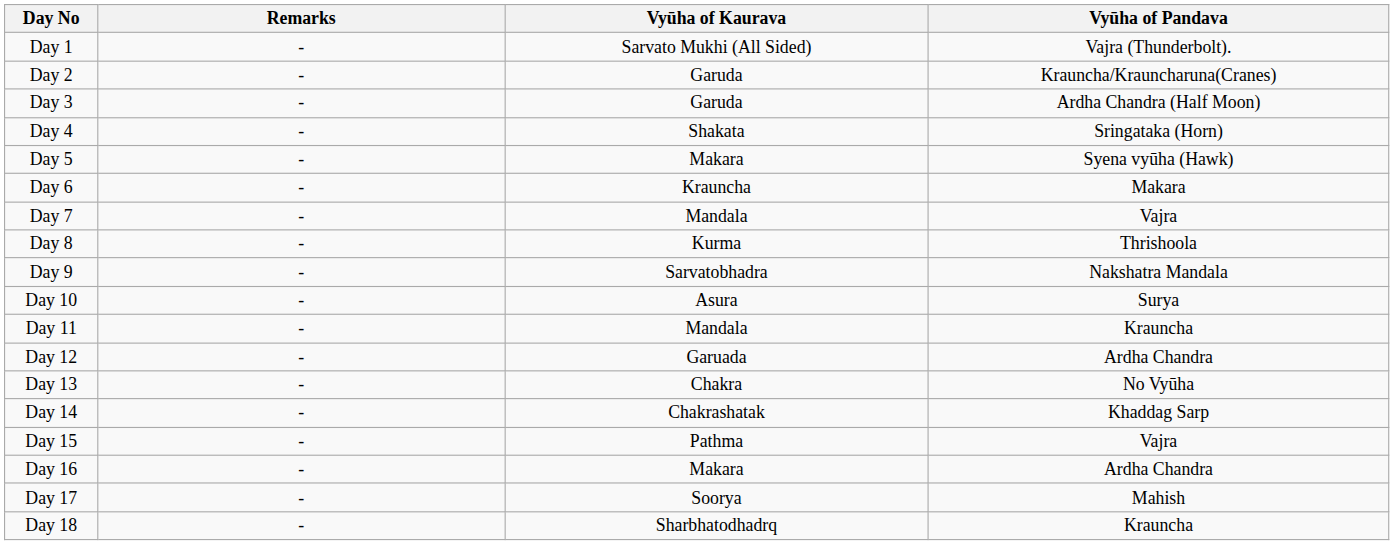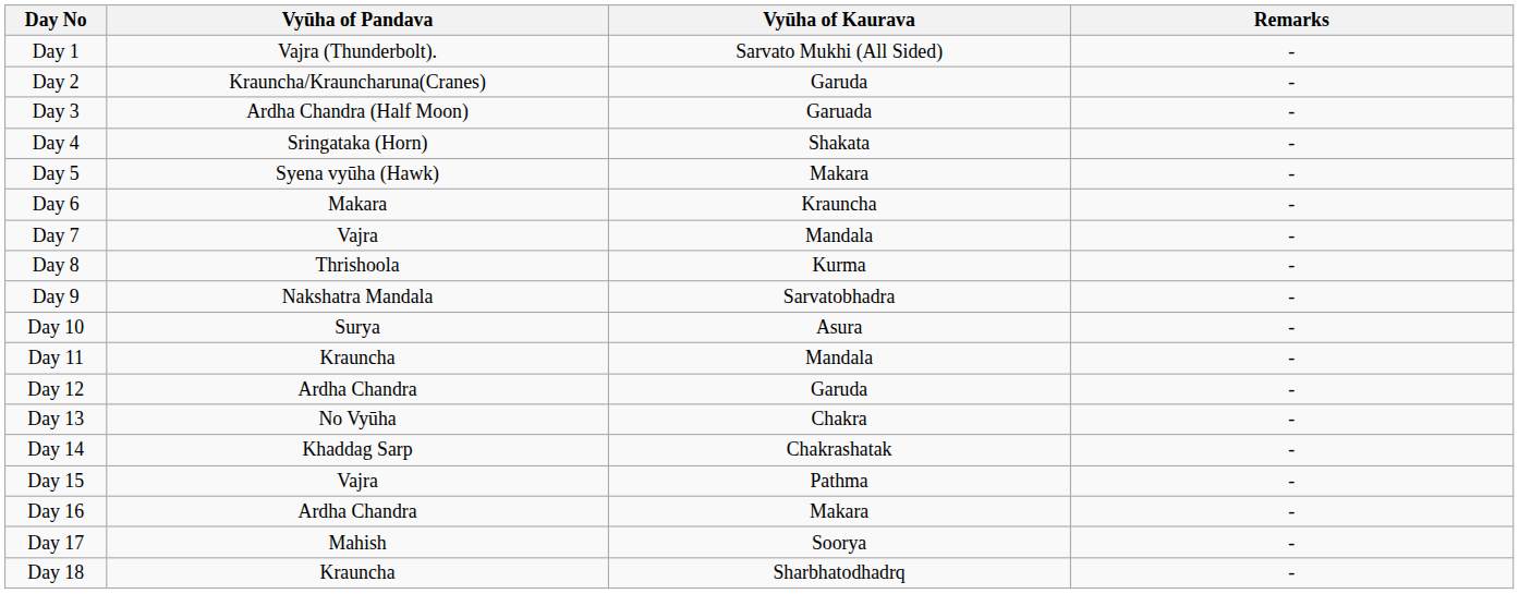columns swapped: Vyūha of Pandava <-> Remarks
Day 3 | Vyūha of Kaurava: Garuda -> Garuada
Day 12 | Vyūha of Kaurava: Garuada -> Garuda
